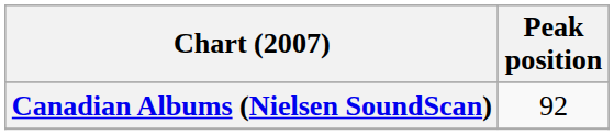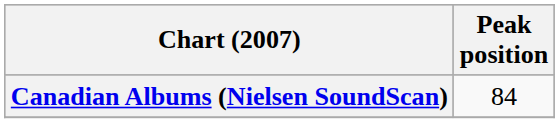Canadian Albums (Nielsen SoundScan) | Peak position: 92 -> 84
